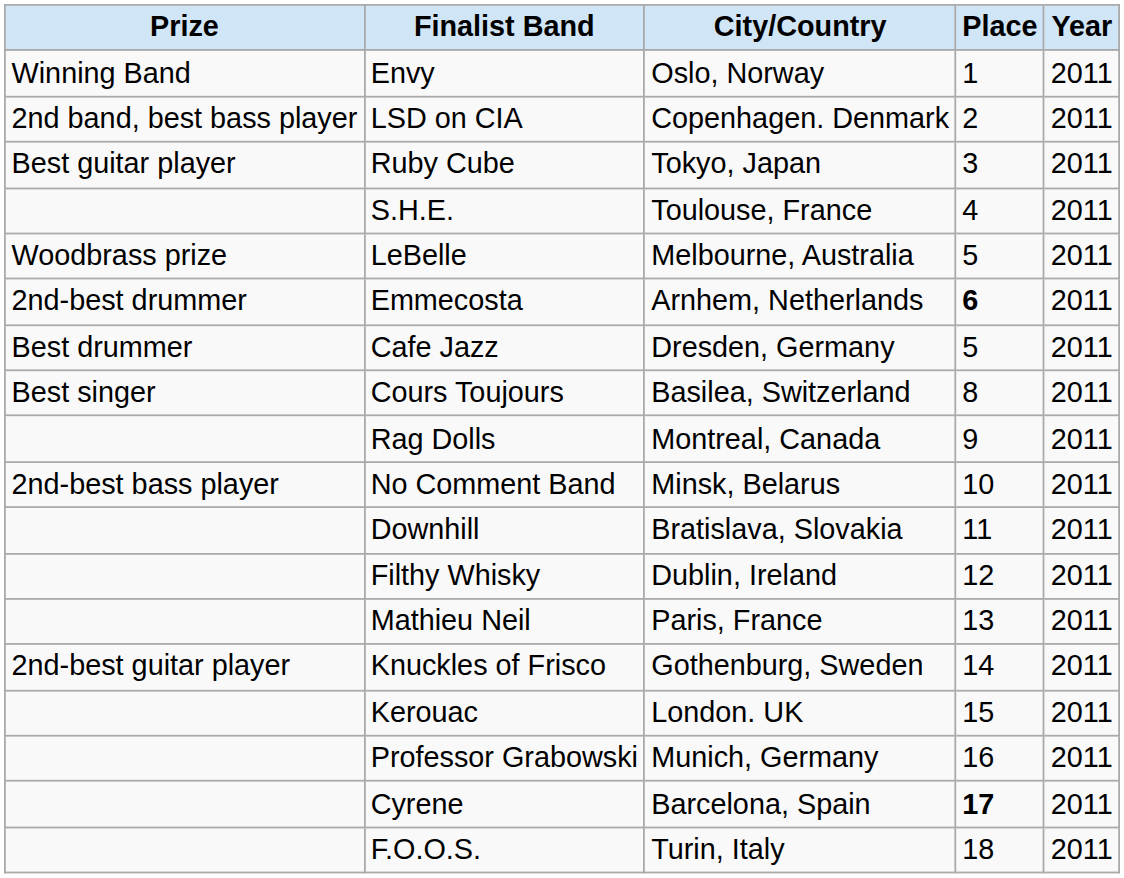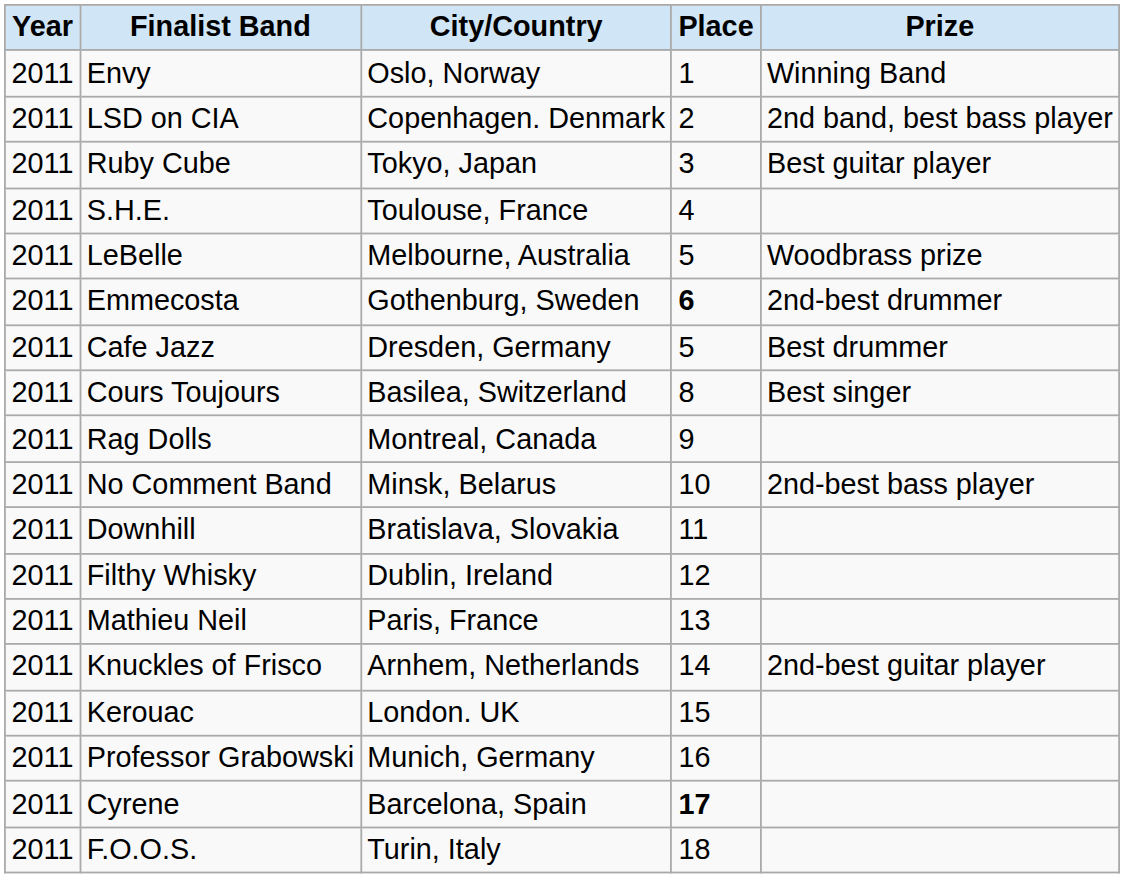columns swapped: Year <-> Prize
Emmecosta | City/Country: Arnhem, Netherlands -> Gothenburg, Sweden
Knuckles of Frisco | City/Country: Gothenburg, Sweden -> Arnhem, Netherlands
